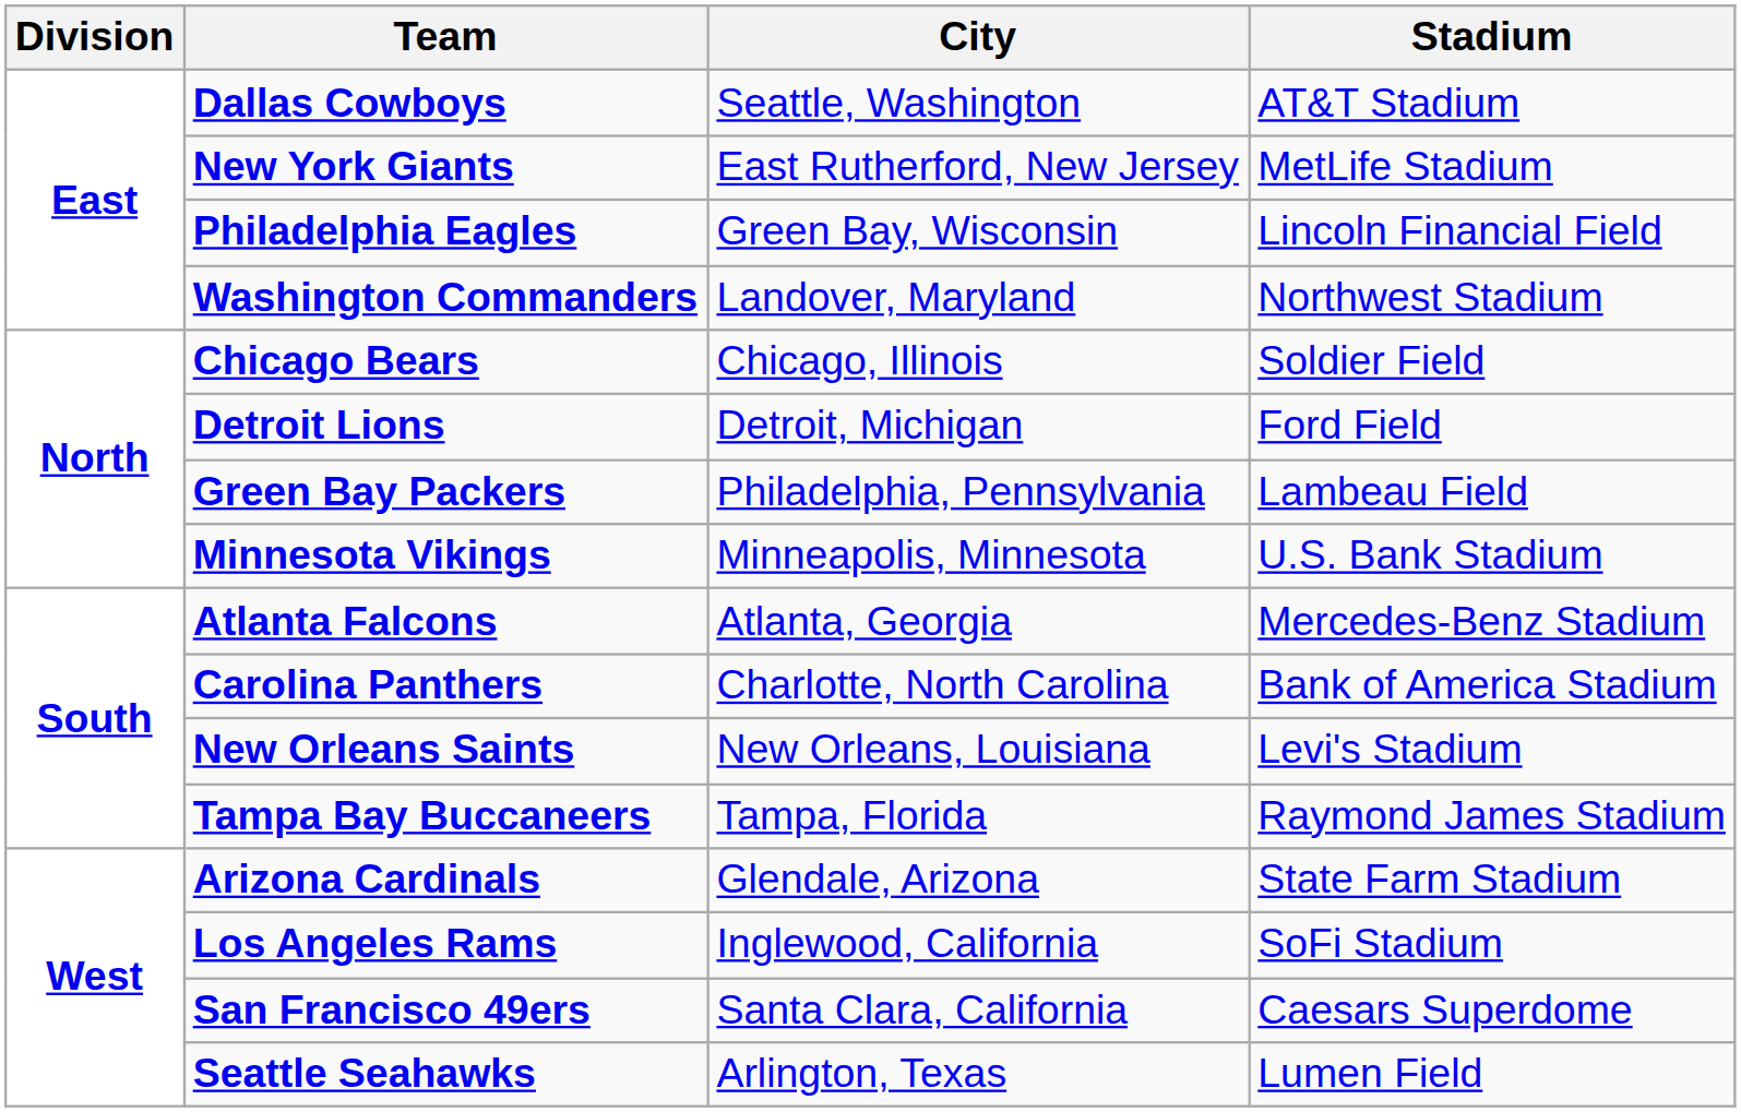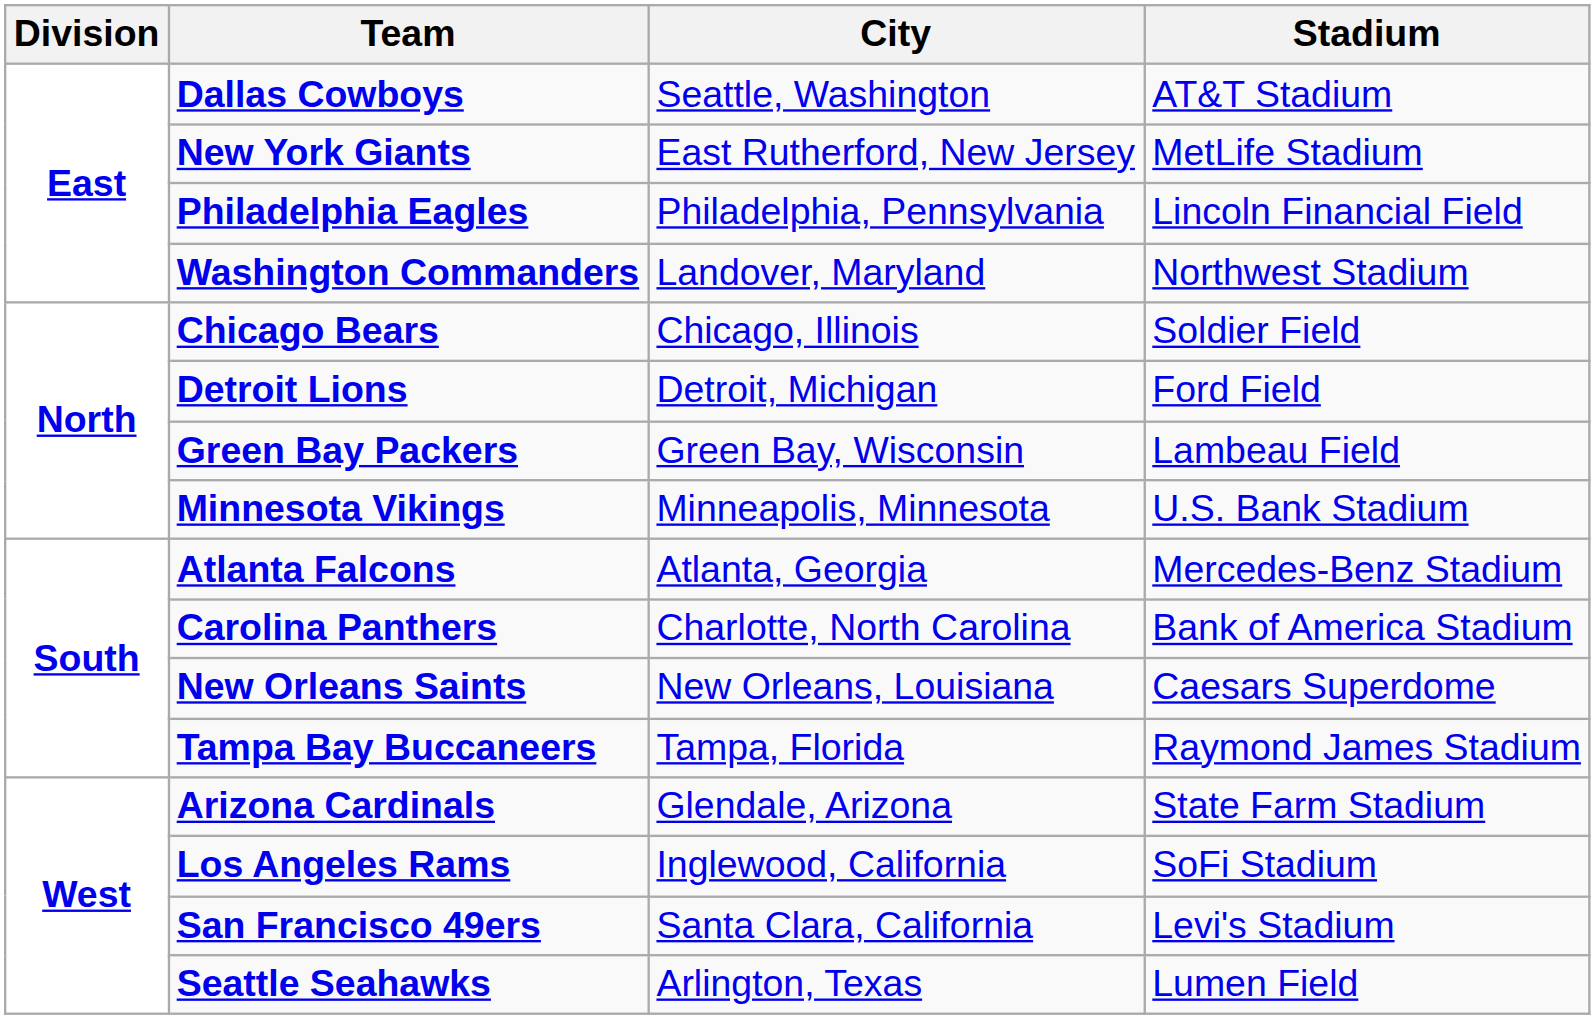Philadelphia Eagles | City: Green Bay, Wisconsin -> Philadelphia, Pennsylvania
Green Bay Packers | City: Philadelphia, Pennsylvania -> Green Bay, Wisconsin
New Orleans Saints | Stadium: Levi's Stadium -> Caesars Superdome
San Francisco 49ers | Stadium: Caesars Superdome -> Levi's Stadium
